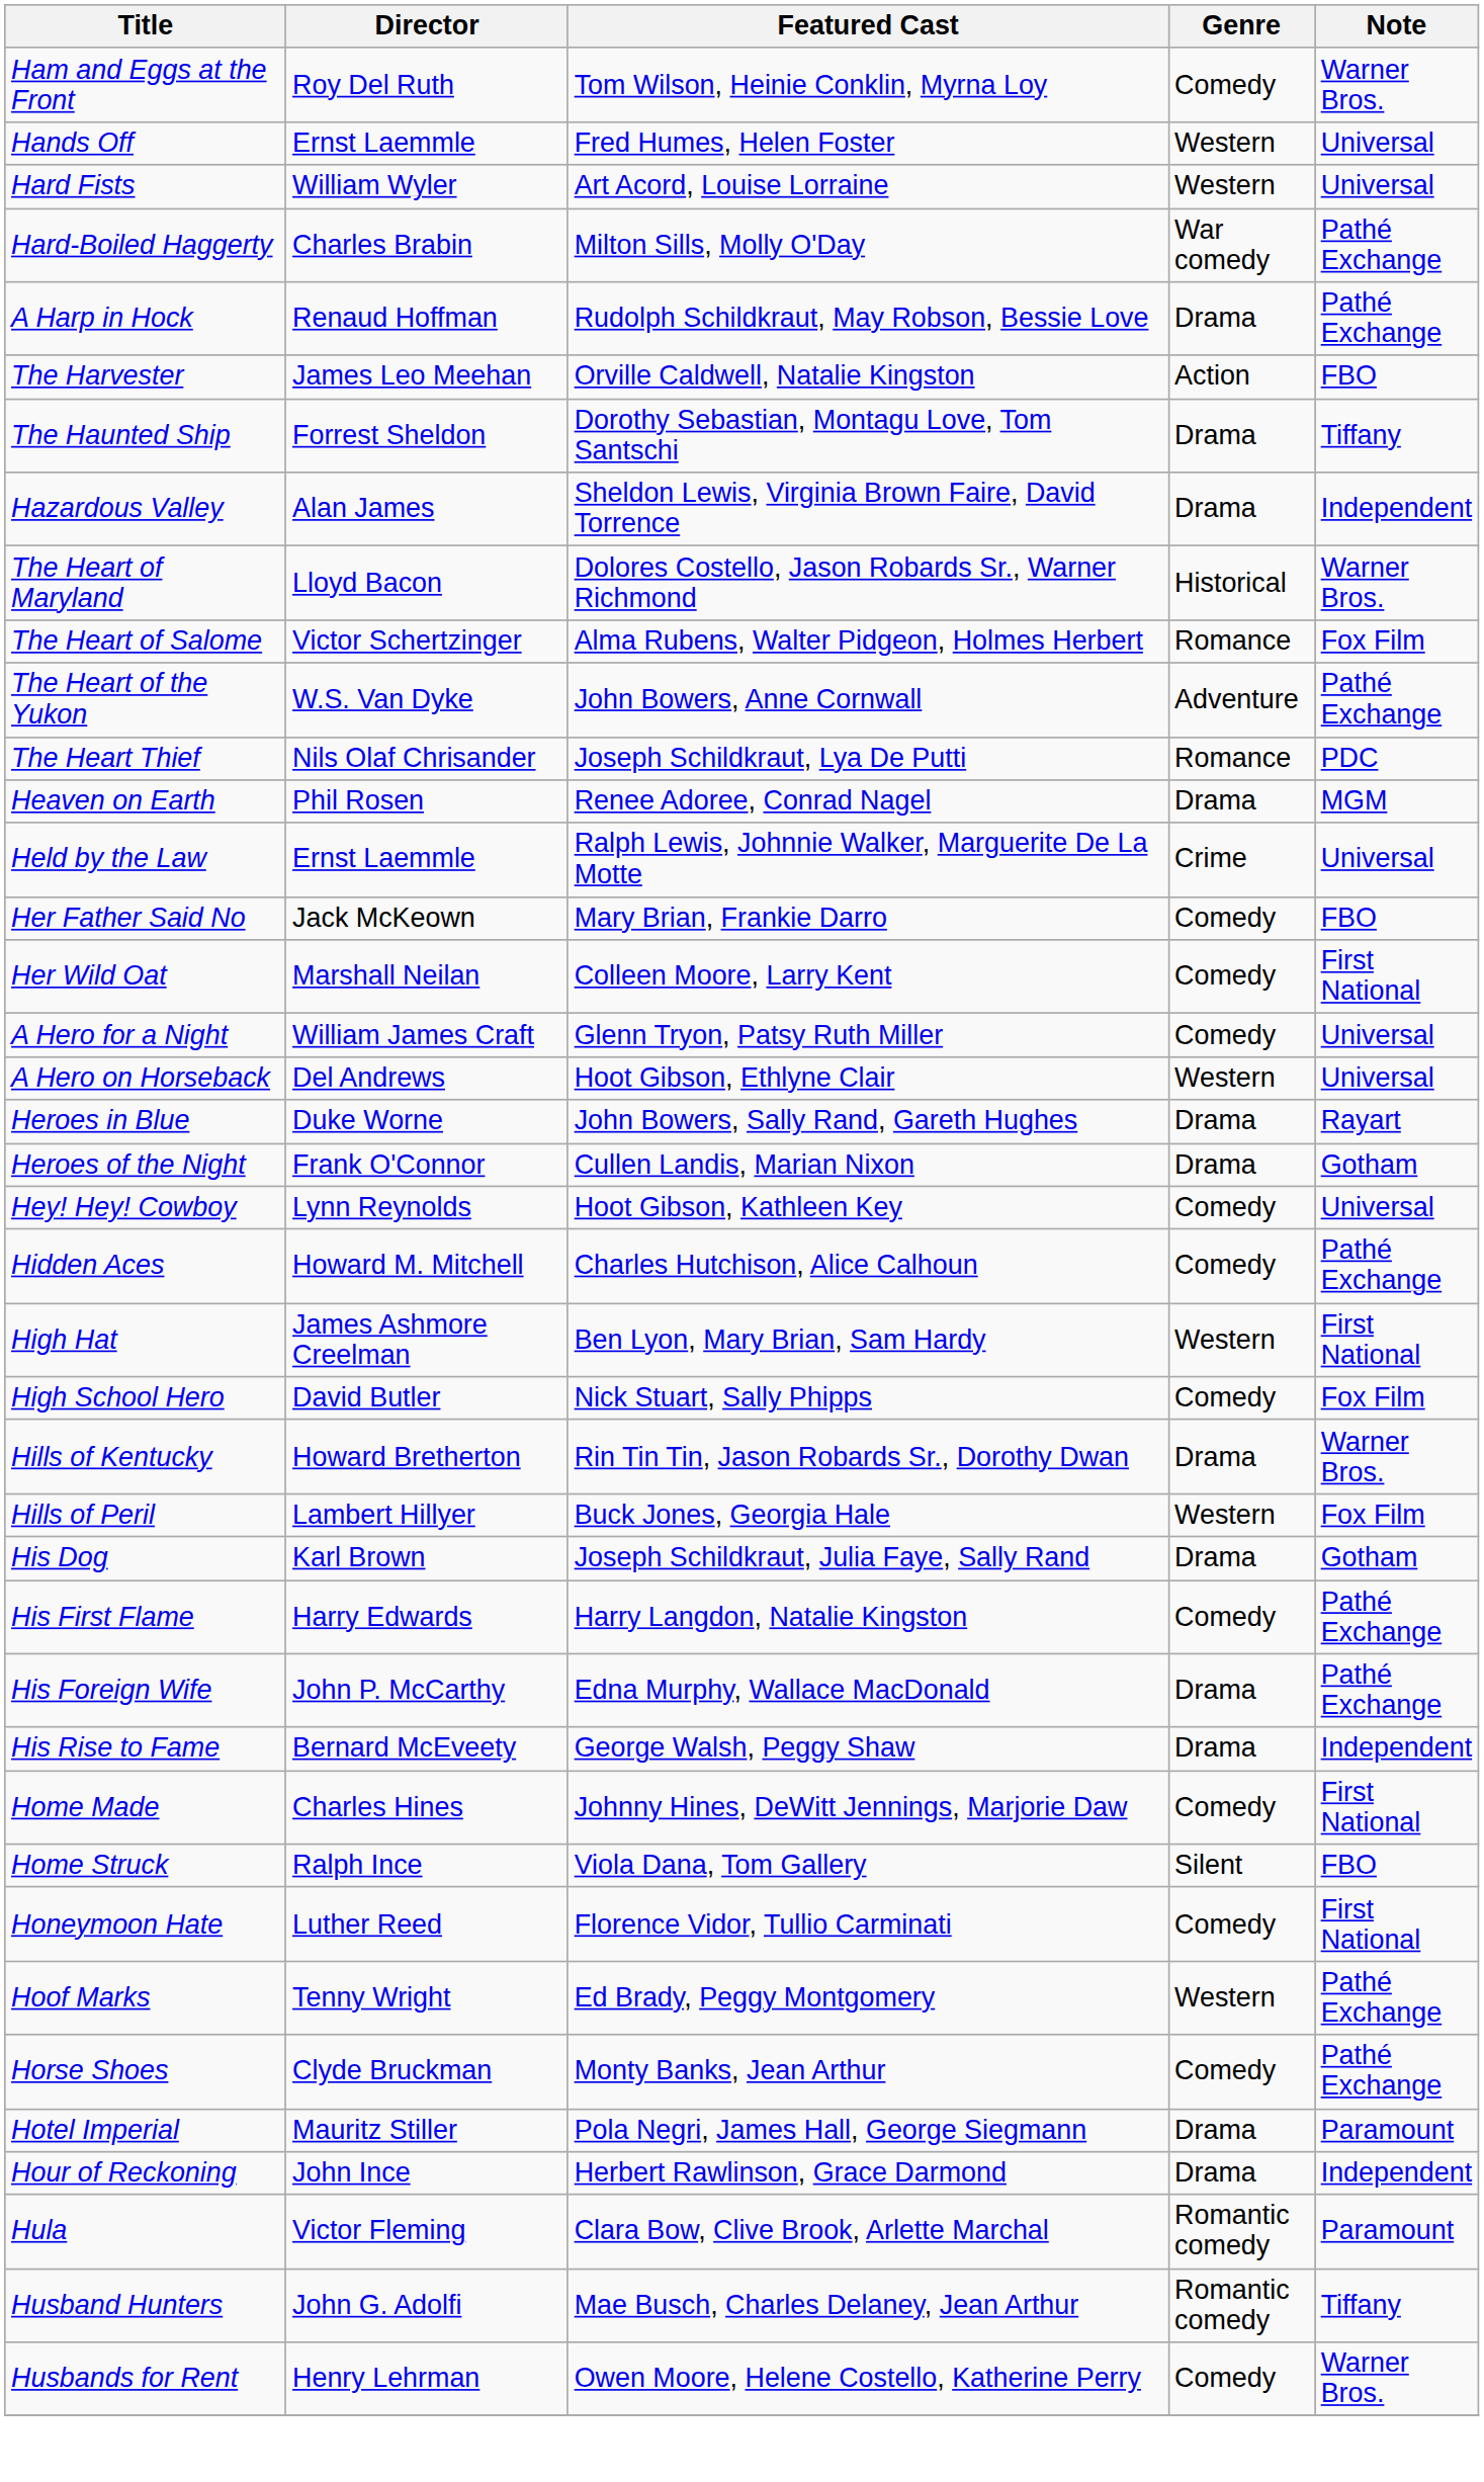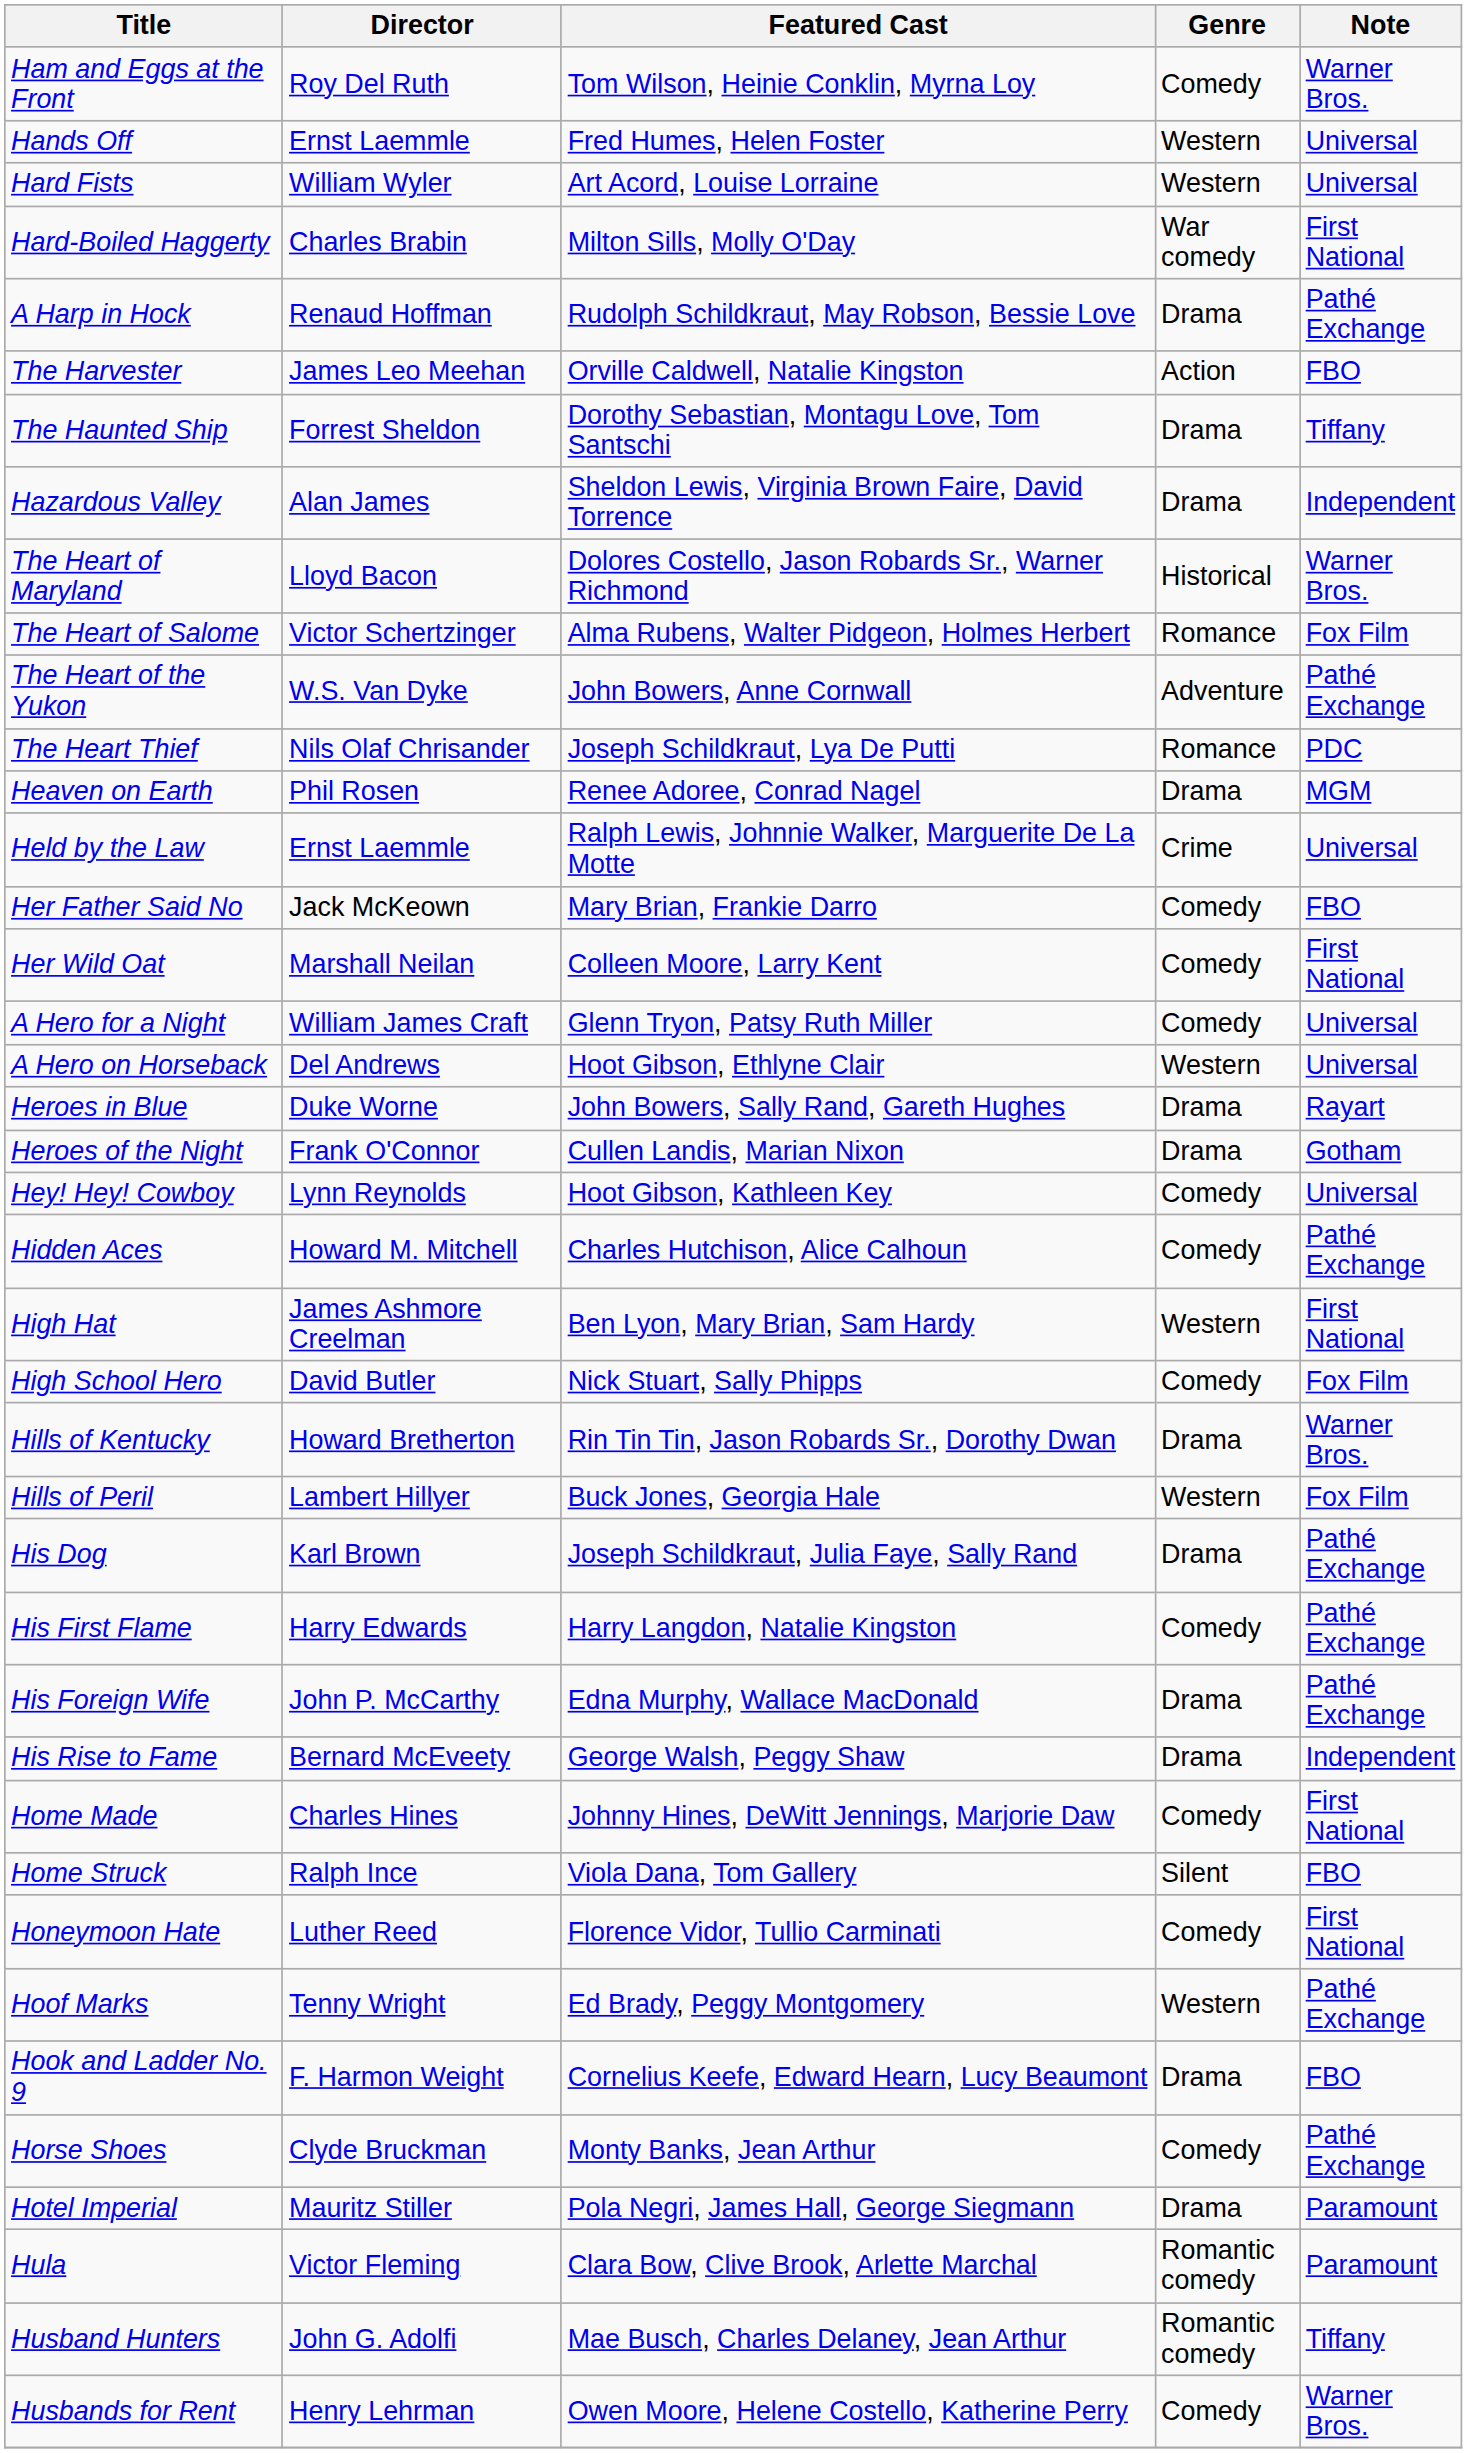Hard-Boiled Haggerty | Note: Pathé Exchange -> First National
His Dog | Note: Gotham -> Pathé Exchange
+ row: Hook and Ladder No. 9 | F. Harmon Weight | Cornelius Keefe, Edward Hearn, Lucy Beaumont | Drama | FBO
- row: Hour of Reckoning | John Ince | Herbert Rawlinson, Grace Darmond | Drama | Independent
